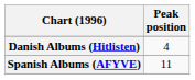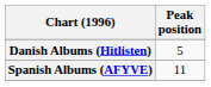Danish Albums (Hitlisten) | Peak position: 4 -> 5
